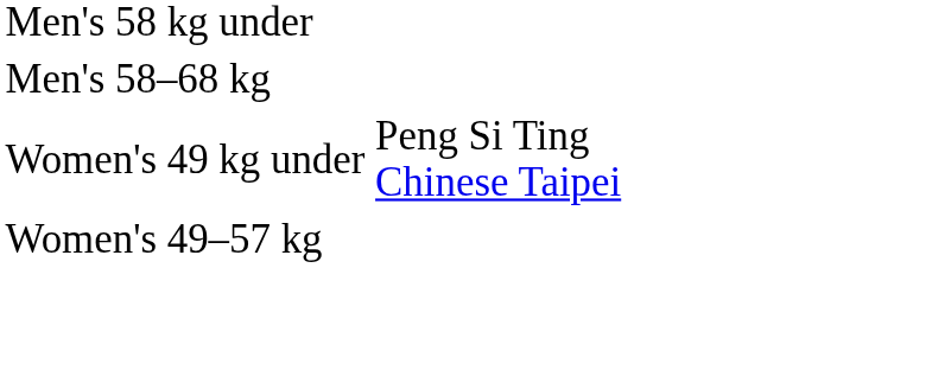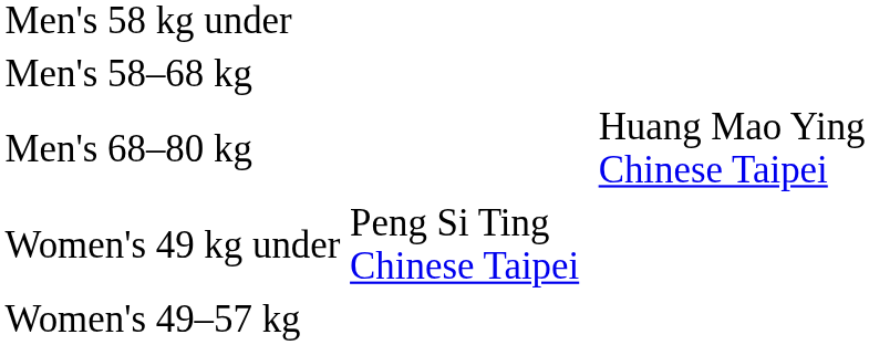+ row: Men's 68–80 kg | Huang Mao Ying Chinese Taipei
